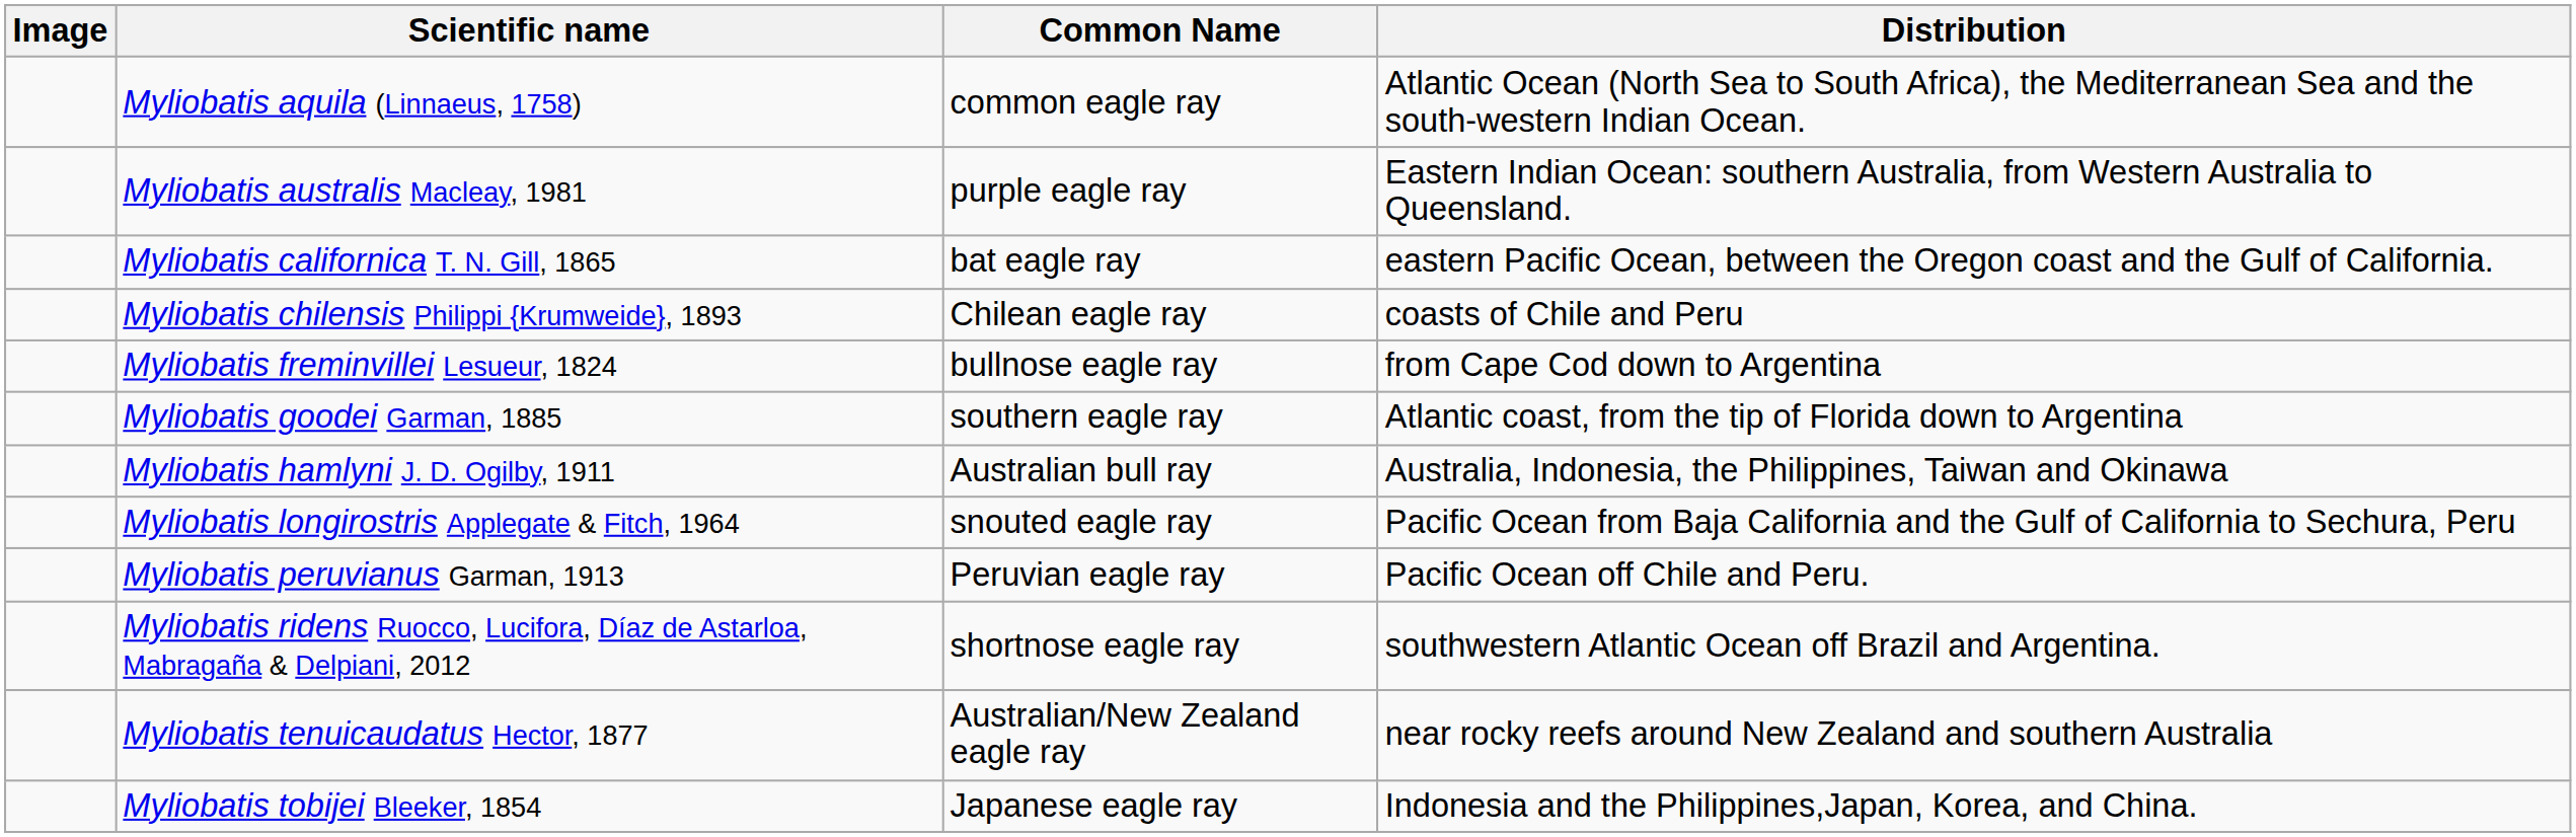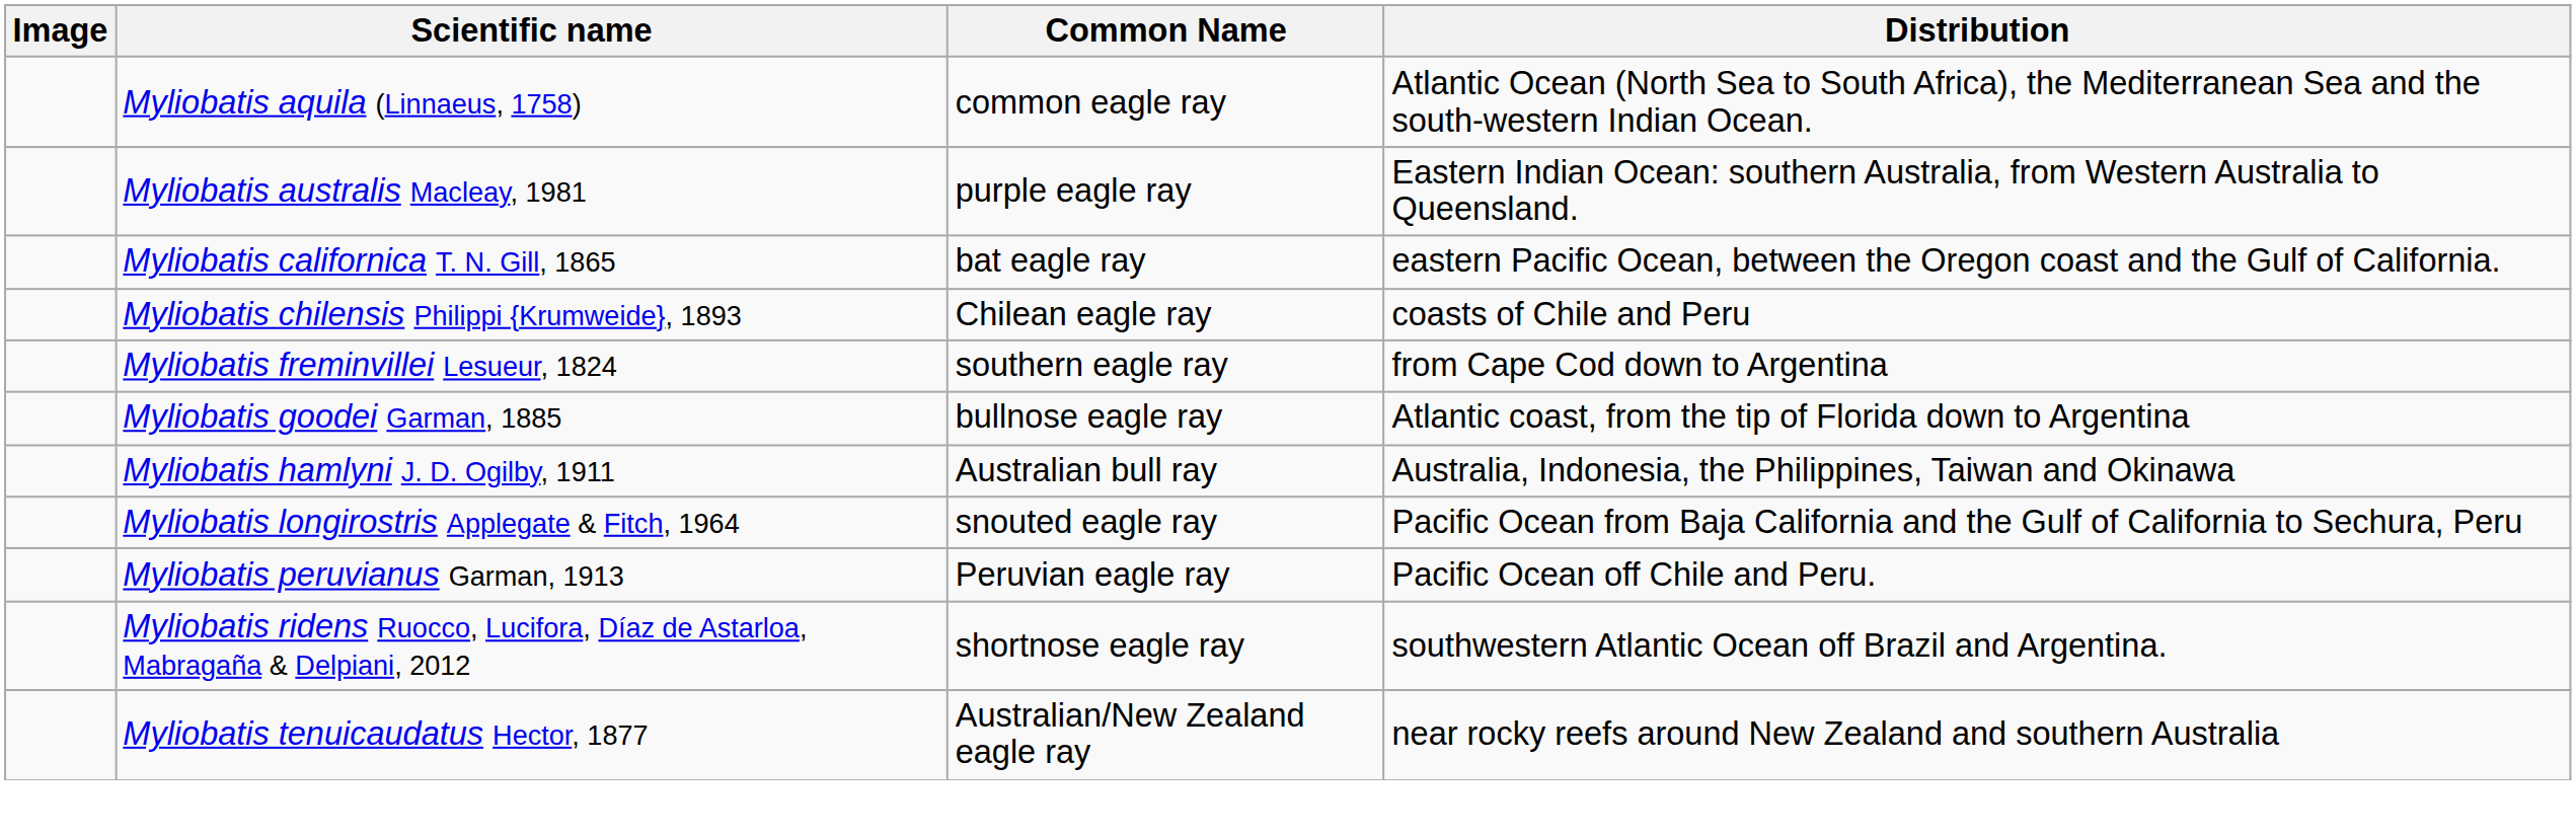Myliobatis freminvillei Lesueur, 1824 | Common Name: bullnose eagle ray -> southern eagle ray
Myliobatis goodei Garman, 1885 | Common Name: southern eagle ray -> bullnose eagle ray
- row: Myliobatis tobijei Bleeker, 1854 | Japanese eagle ray | Indonesia and the Philippines,Japan, Korea, and China.
